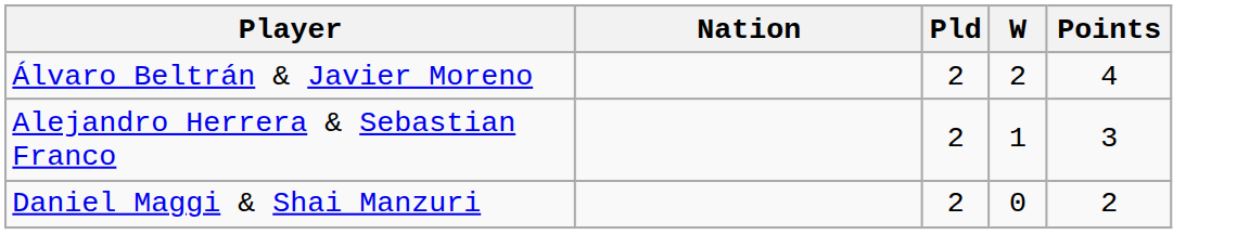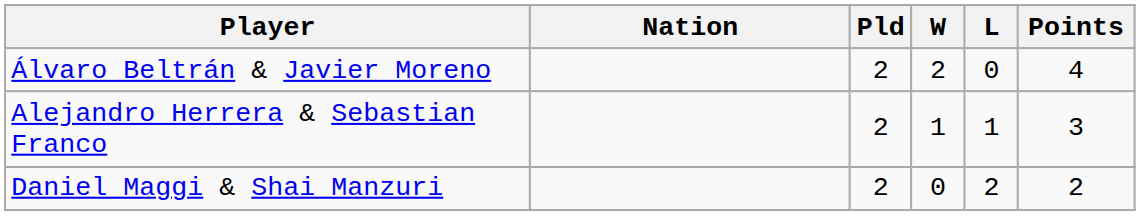+ column: L | 0 | 1 | 2
